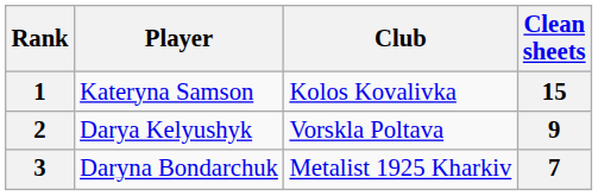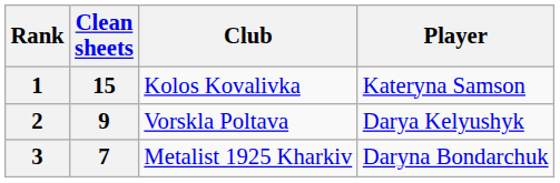columns swapped: Player <-> Clean sheets
